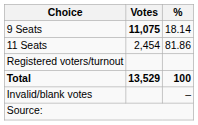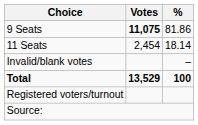9 Seats | %: 18.14 -> 81.86
11 Seats | %: 81.86 -> 18.14
rows swapped: Invalid/blank votes <-> Registered voters/turnout
